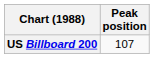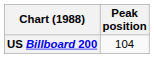US Billboard 200 | Peak position: 107 -> 104
